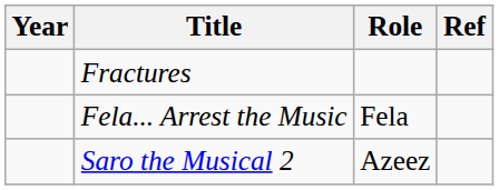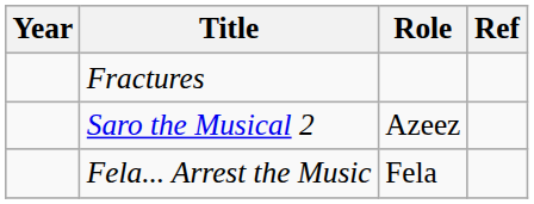rows swapped: Fela... Arrest the Music <-> Saro the Musical 2
